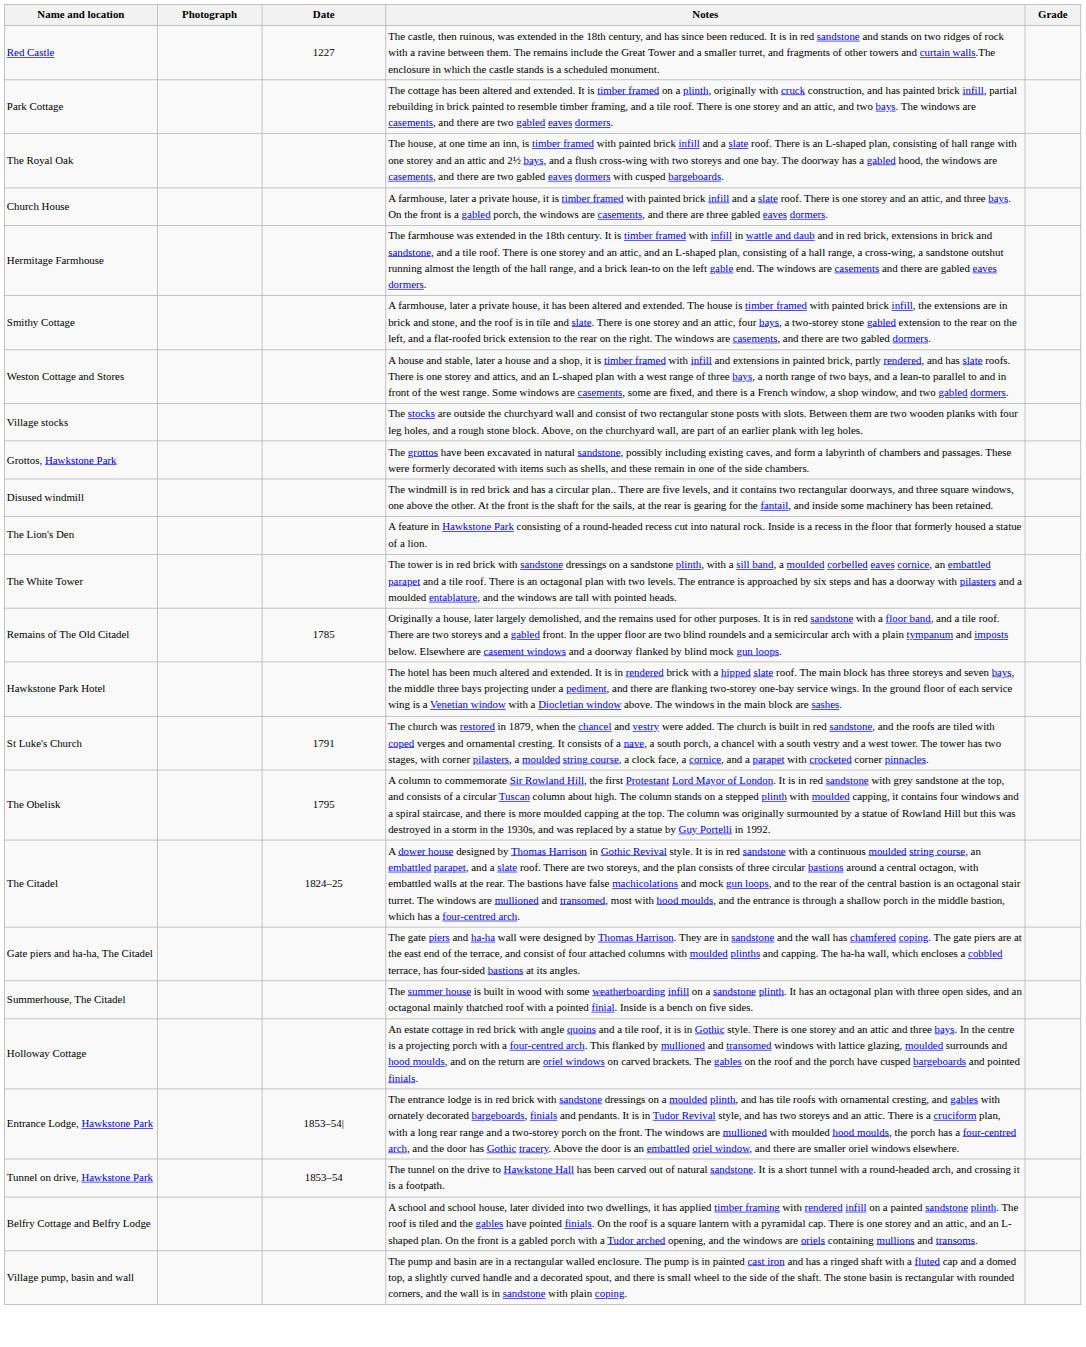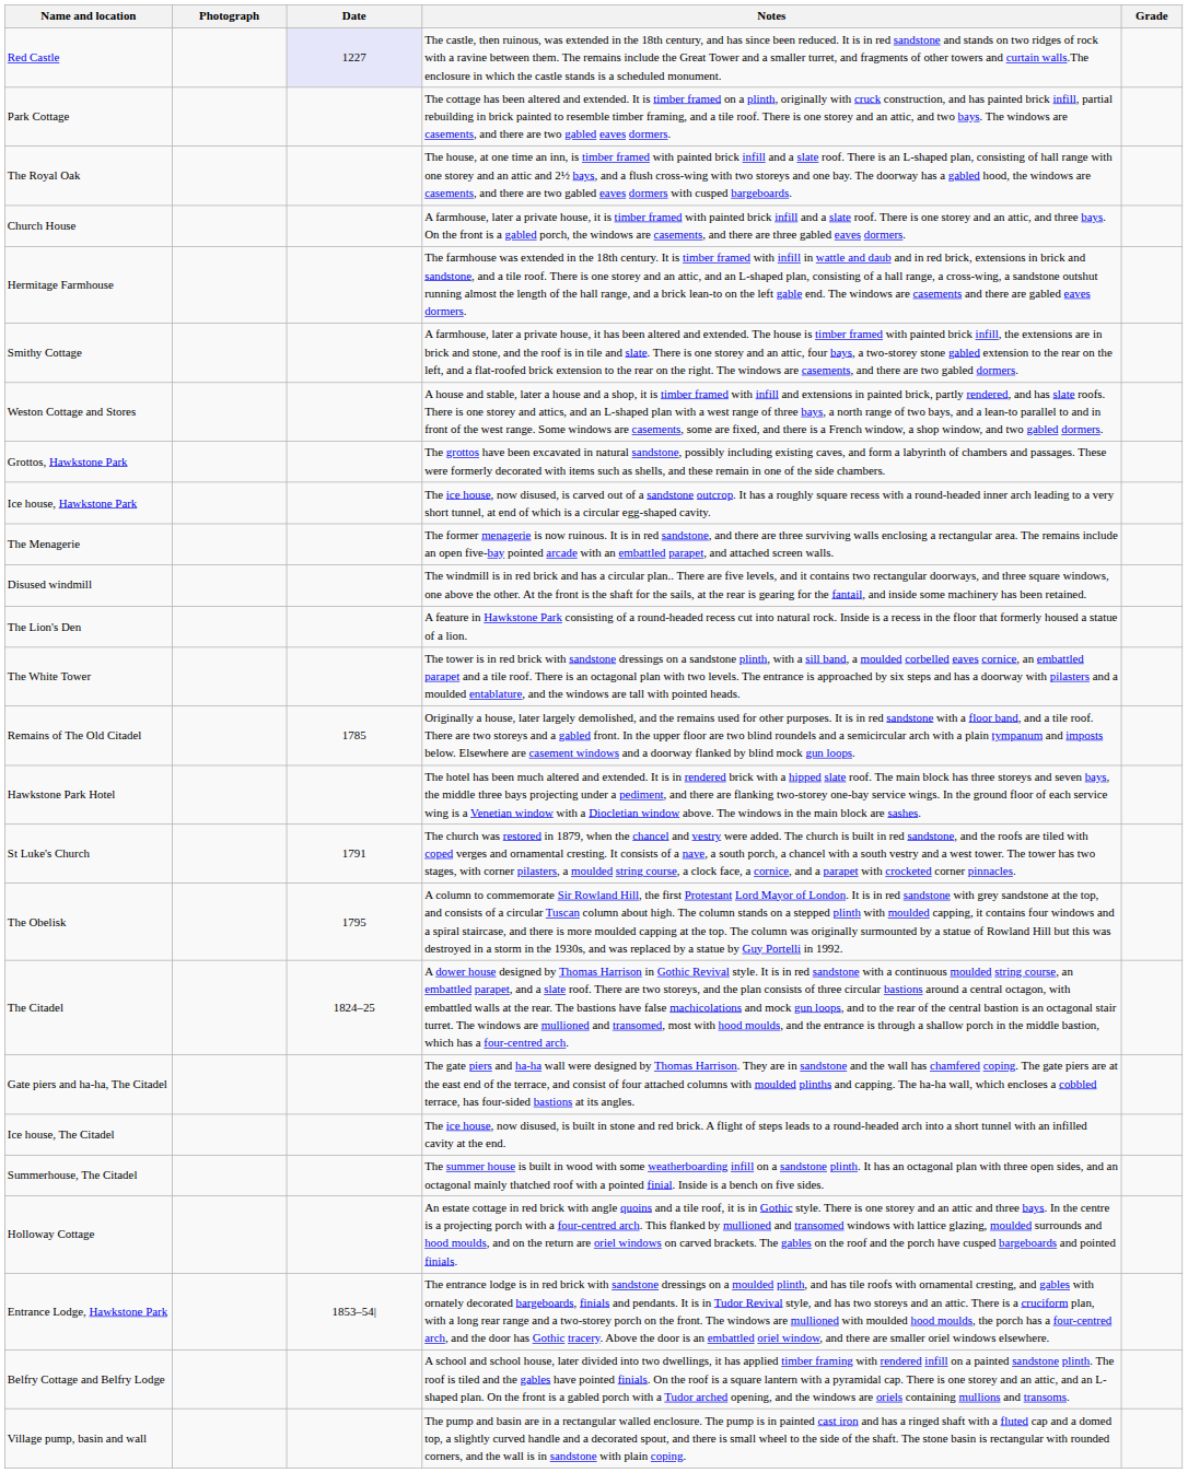Red Castle | Date: no background -> lavender background
- row: Village stocks | The stocks are outside the churchyard wall and consist of two rectangular stone posts with slots. Between them are two wooden planks with four leg holes, and a rough stone block. Above, on the churchyard wall, are part of an earlier plank with leg holes.
+ row: Ice house, Hawkstone Park | The ice house, now disused, is carved out of a sandstone outcrop. It has a roughly square recess with a round-headed inner arch leading to a very short tunnel, at end of which is a circular egg-shaped cavity.
+ row: The Menagerie | The former menagerie is now ruinous. It is in red sandstone, and there are three surviving walls enclosing a rectangular area. The remains include an open five-bay pointed arcade with an embattled parapet, and attached screen walls.
+ row: Ice house, The Citadel | The ice house, now disused, is built in stone and red brick. A flight of steps leads to a round-headed arch into a short tunnel with an infilled cavity at the end.
- row: Tunnel on drive, Hawkstone Park | 1853–54 | The tunnel on the drive to Hawkstone Hall has been carved out of natural sandstone. It is a short tunnel with a round-headed arch, and crossing it is a footpath.
